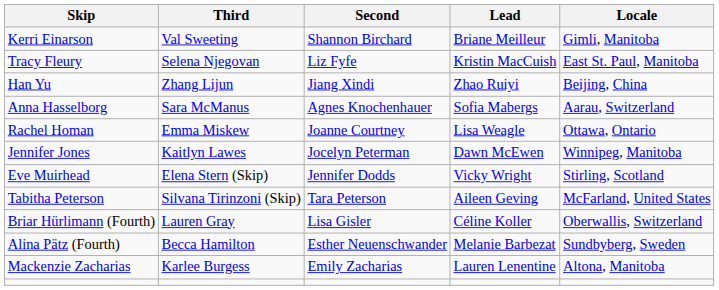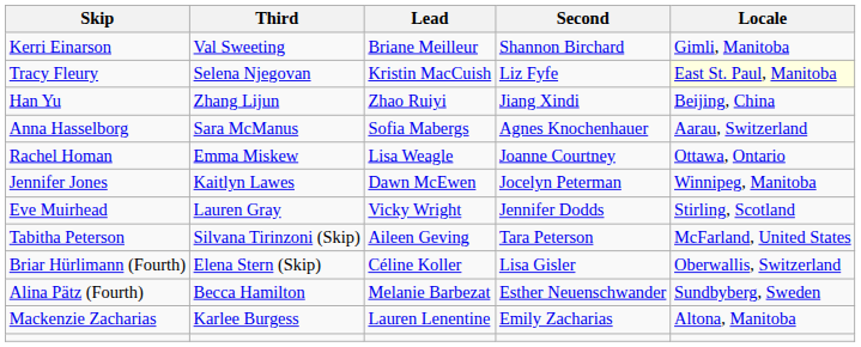columns swapped: Second <-> Lead
Tracy Fleury | Locale: no background -> lightyellow background
Eve Muirhead | Third: Elena Stern (Skip) -> Lauren Gray
Briar Hürlimann (Fourth) | Third: Lauren Gray -> Elena Stern (Skip)
